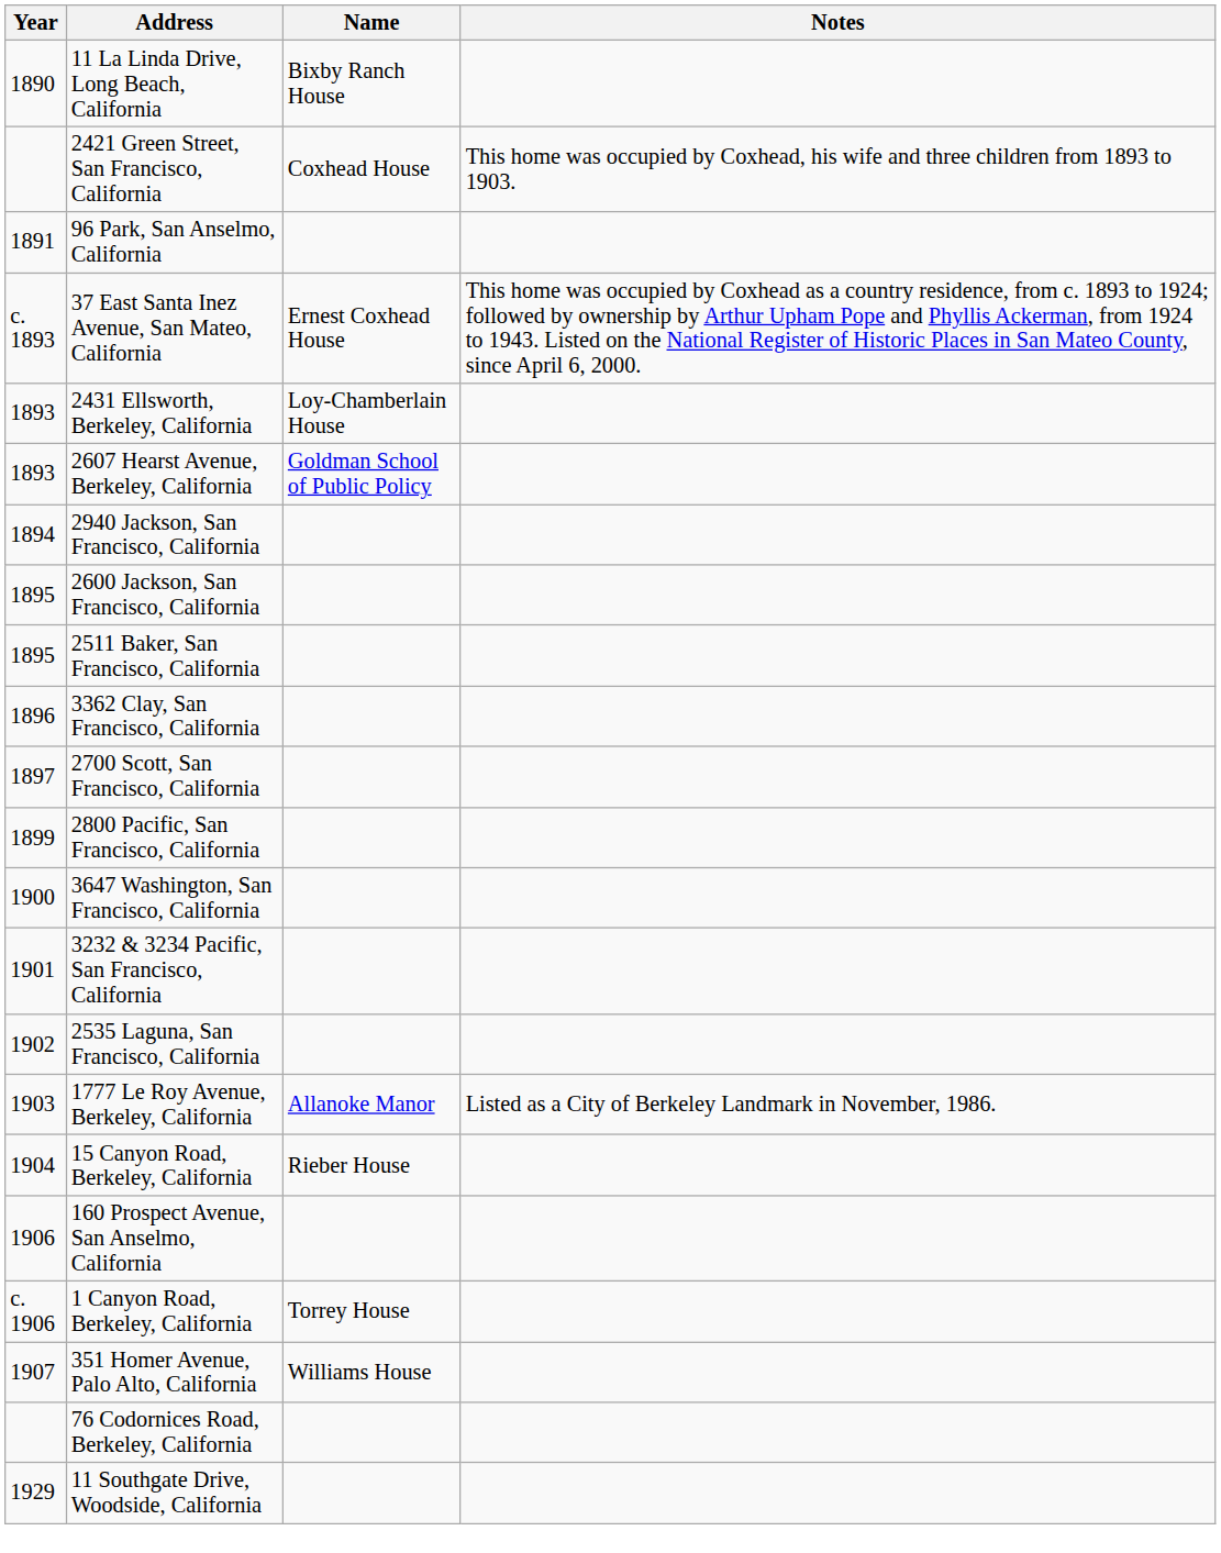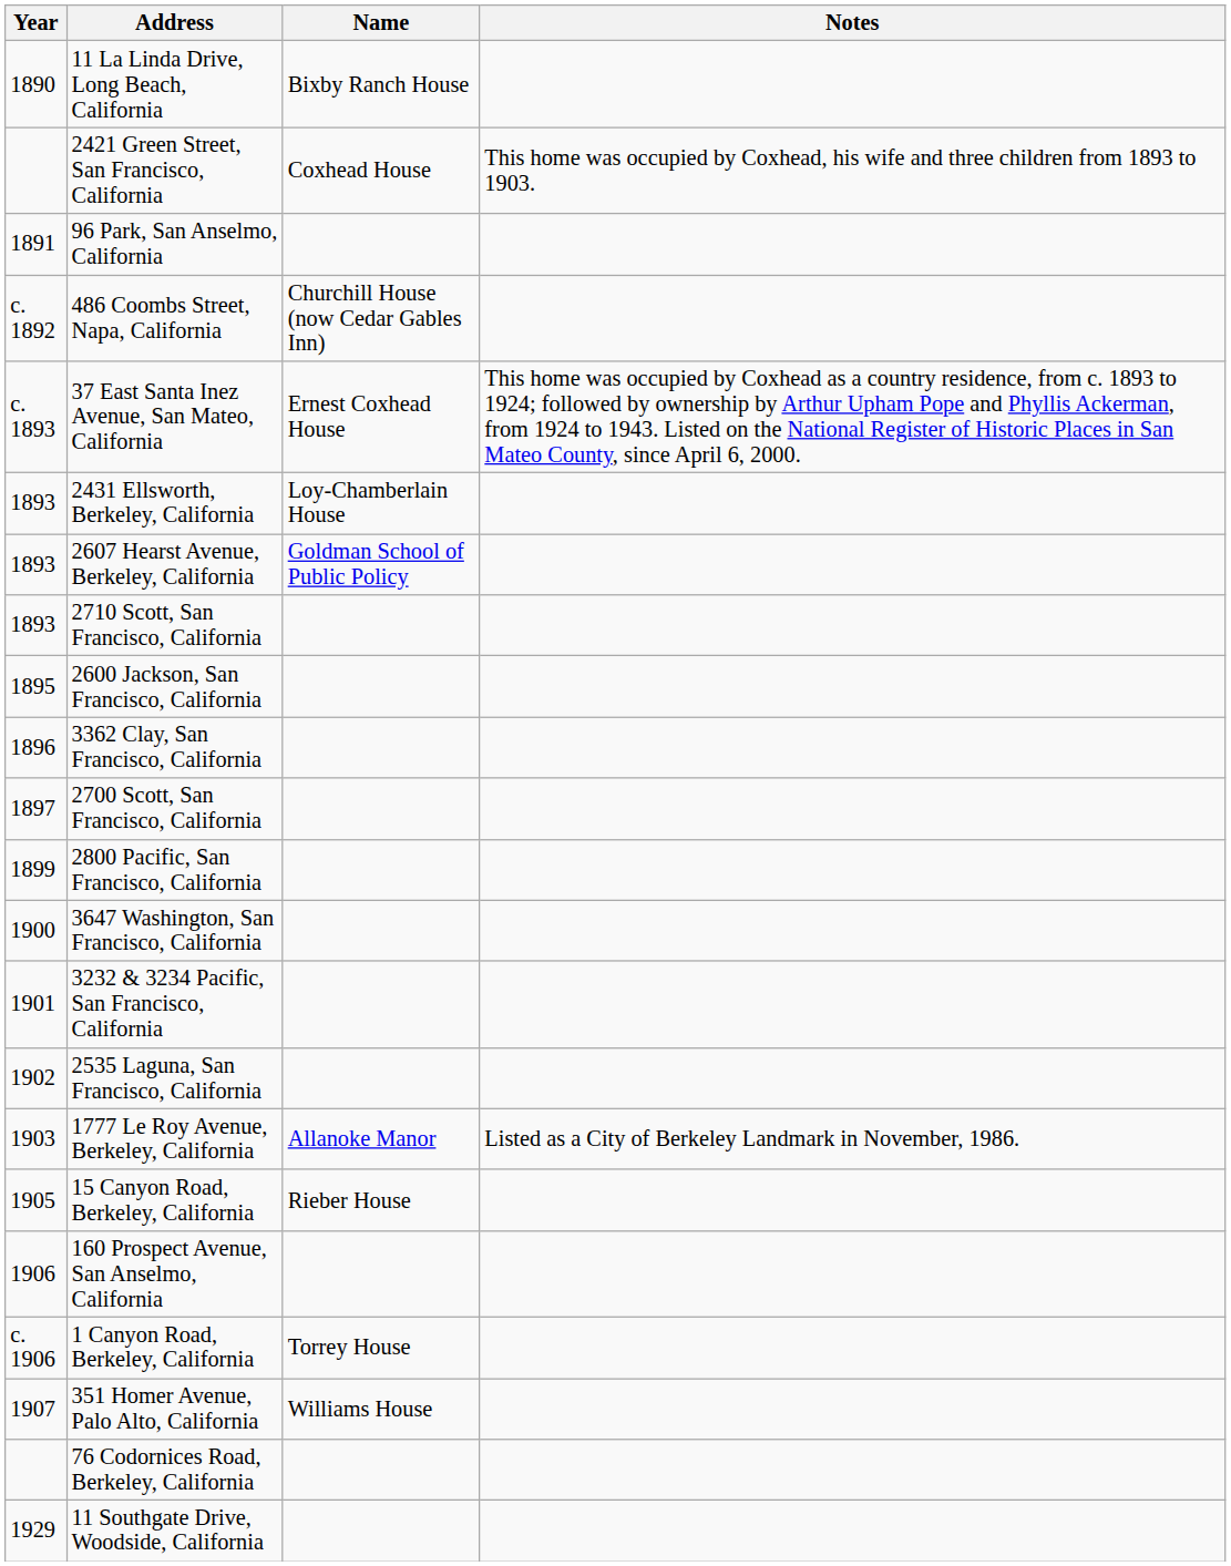+ row: c. 1892 | 486 Coombs Street, Napa, California | Churchill House (now Cedar Gables Inn)
+ row: 1893 | 2710 Scott, San Francisco, California
- row: 1894 | 2940 Jackson, San Francisco, California
- row: 1895 | 2511 Baker, San Francisco, California
15 Canyon Road, Berkeley, California | Year: 1904 -> 1905
